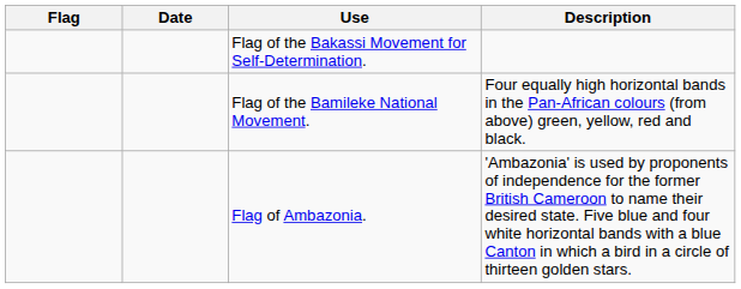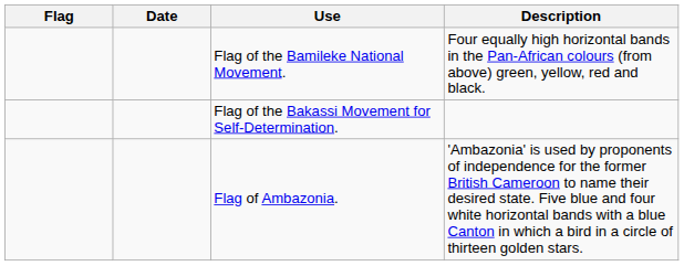rows swapped: Flag of the Bamileke National Movement. <-> Flag of the Bakassi Movement for Self-Determination.
